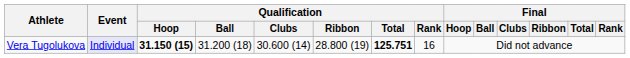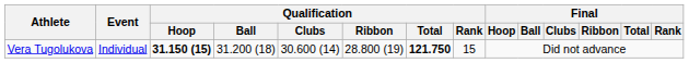Vera Tugolukova | Event: lavender background -> no background
Vera Tugolukova | Qualification / Total: 125.751 -> 121.750
Vera Tugolukova | Qualification / Rank: 16 -> 15
